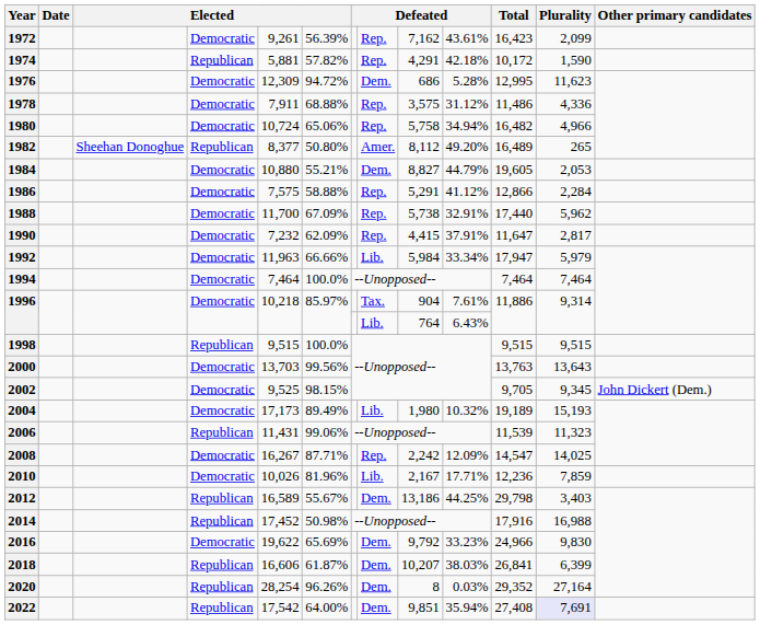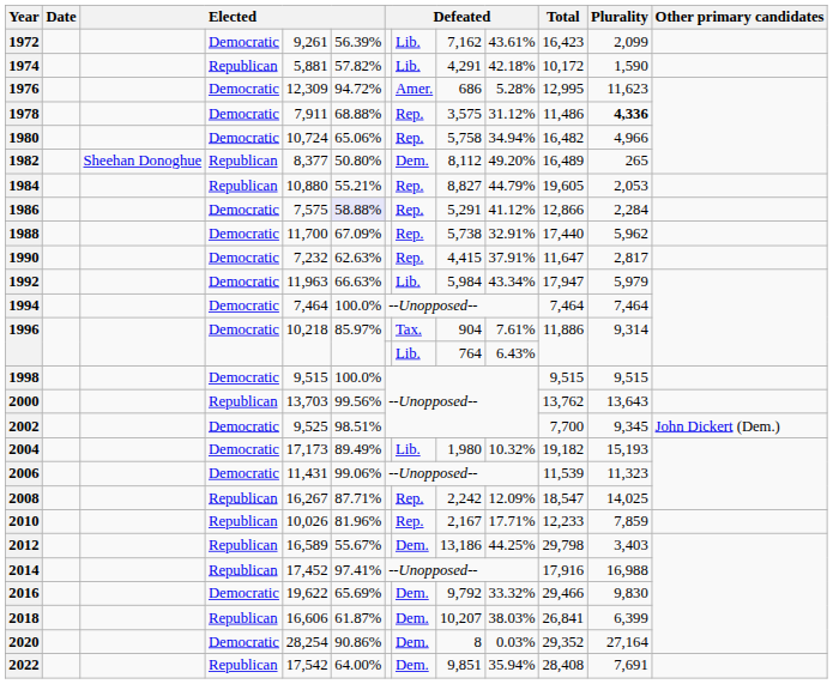1972 | column 8: Rep. -> Lib.
1974 | column 8: Rep. -> Lib.
1976 | column 8: Dem. -> Amer.
1978 | Plurality: normal -> bold
1982 | column 8: Amer. -> Dem.
1984 | column 4: Democratic -> Republican
1984 | column 8: Dem. -> Rep.
1986 | column 6: no background -> lavender background
1990 | column 6: 62.09% -> 62.63%
1992 | column 6: 66.66% -> 66.63%
1992 | column 10: 33.34% -> 43.34%
1998 | column 4: Republican -> Democratic
2000 | column 4: Democratic -> Republican
2000 | Total: 13,763 -> 13,762
2002 | column 6: 98.15% -> 98.51%
2002 | Total: 9,705 -> 7,700
2004 | Total: 19,189 -> 19,182
2006 | column 4: Republican -> Democratic
2008 | column 4: Democratic -> Republican
2008 | Total: 14,547 -> 18,547
2010 | column 4: Democratic -> Republican
2010 | column 8: Lib. -> Rep.
2010 | Total: 12,236 -> 12,233
2014 | column 6: 50.98% -> 97.41%
2016 | column 10: 33.23% -> 33.32%
2016 | Total: 24,966 -> 29,466
2020 | column 4: Republican -> Democratic
2020 | column 6: 96.26% -> 90.86%
2022 | Total: 27,408 -> 28,408
2022 | Plurality: lavender background -> no background
